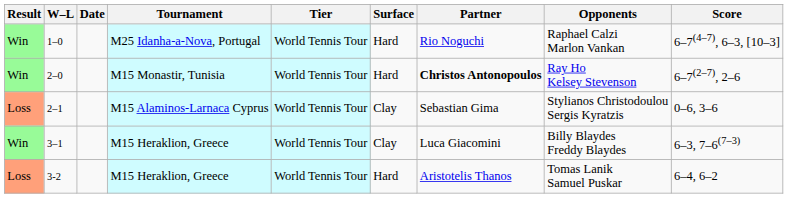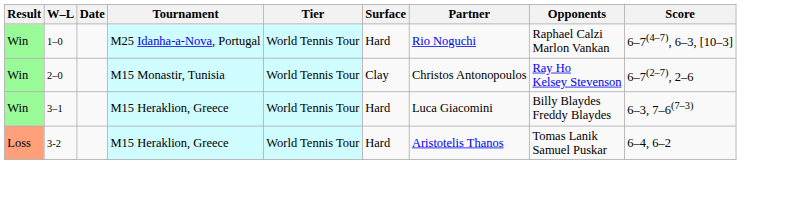2–0 | Surface: Hard -> Clay
2–0 | Partner: bold -> normal
- row: Loss | 2–1 | M15 Alaminos-Larnaca Cyprus | World Tennis Tour | Clay | Sebastian Gima | Stylianos Christodoulou Sergis Kyratzis | 0–6, 3–6
3–1 | Surface: Clay -> Hard
